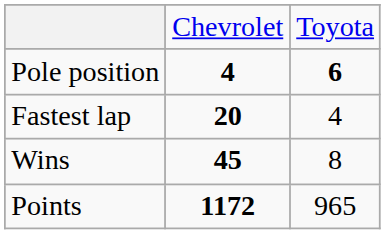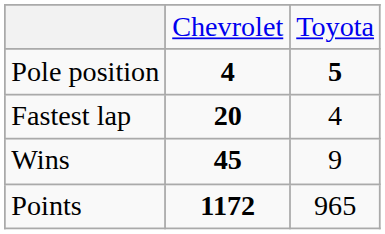Pole position | column 3: 6 -> 5
Wins | column 3: 8 -> 9
